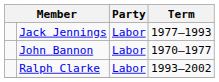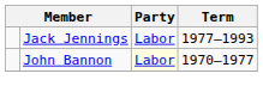John Bannon | Party: no background -> lightyellow background
- row: Ralph Clarke | Labor | 1993–2002
